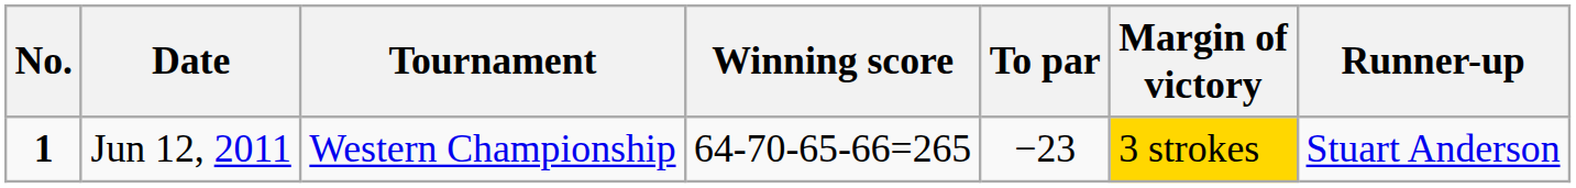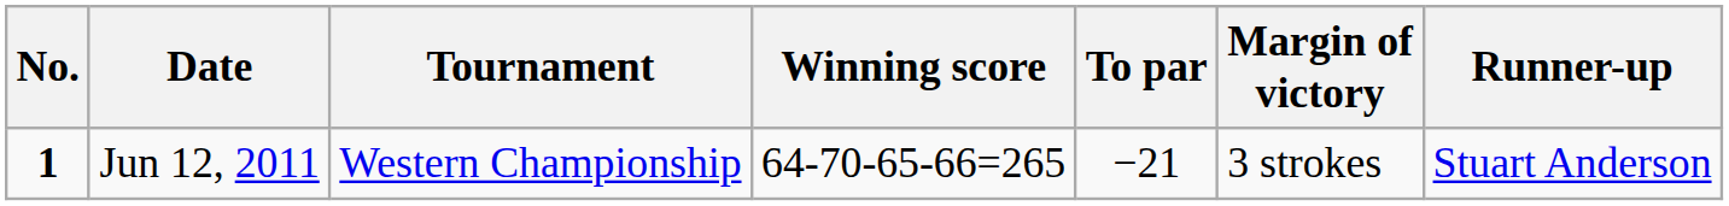Jun 12, 2011 | To par: −23 -> −21
Jun 12, 2011 | Margin of victory: gold background -> no background
